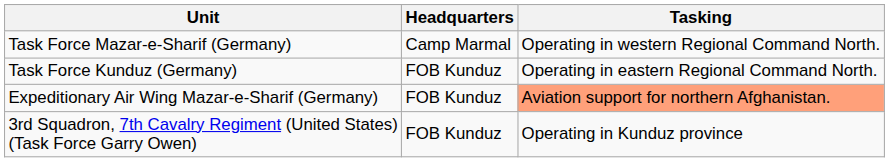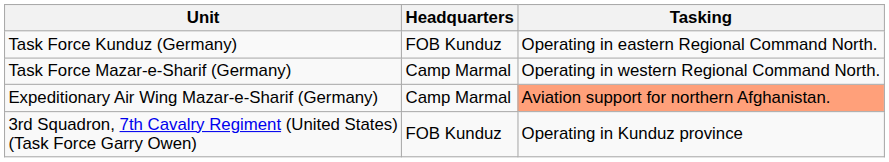rows swapped: Task Force Kunduz (Germany) <-> Task Force Mazar-e-Sharif (Germany)
Expeditionary Air Wing Mazar-e-Sharif (Germany) | Headquarters: FOB Kunduz -> Camp Marmal
